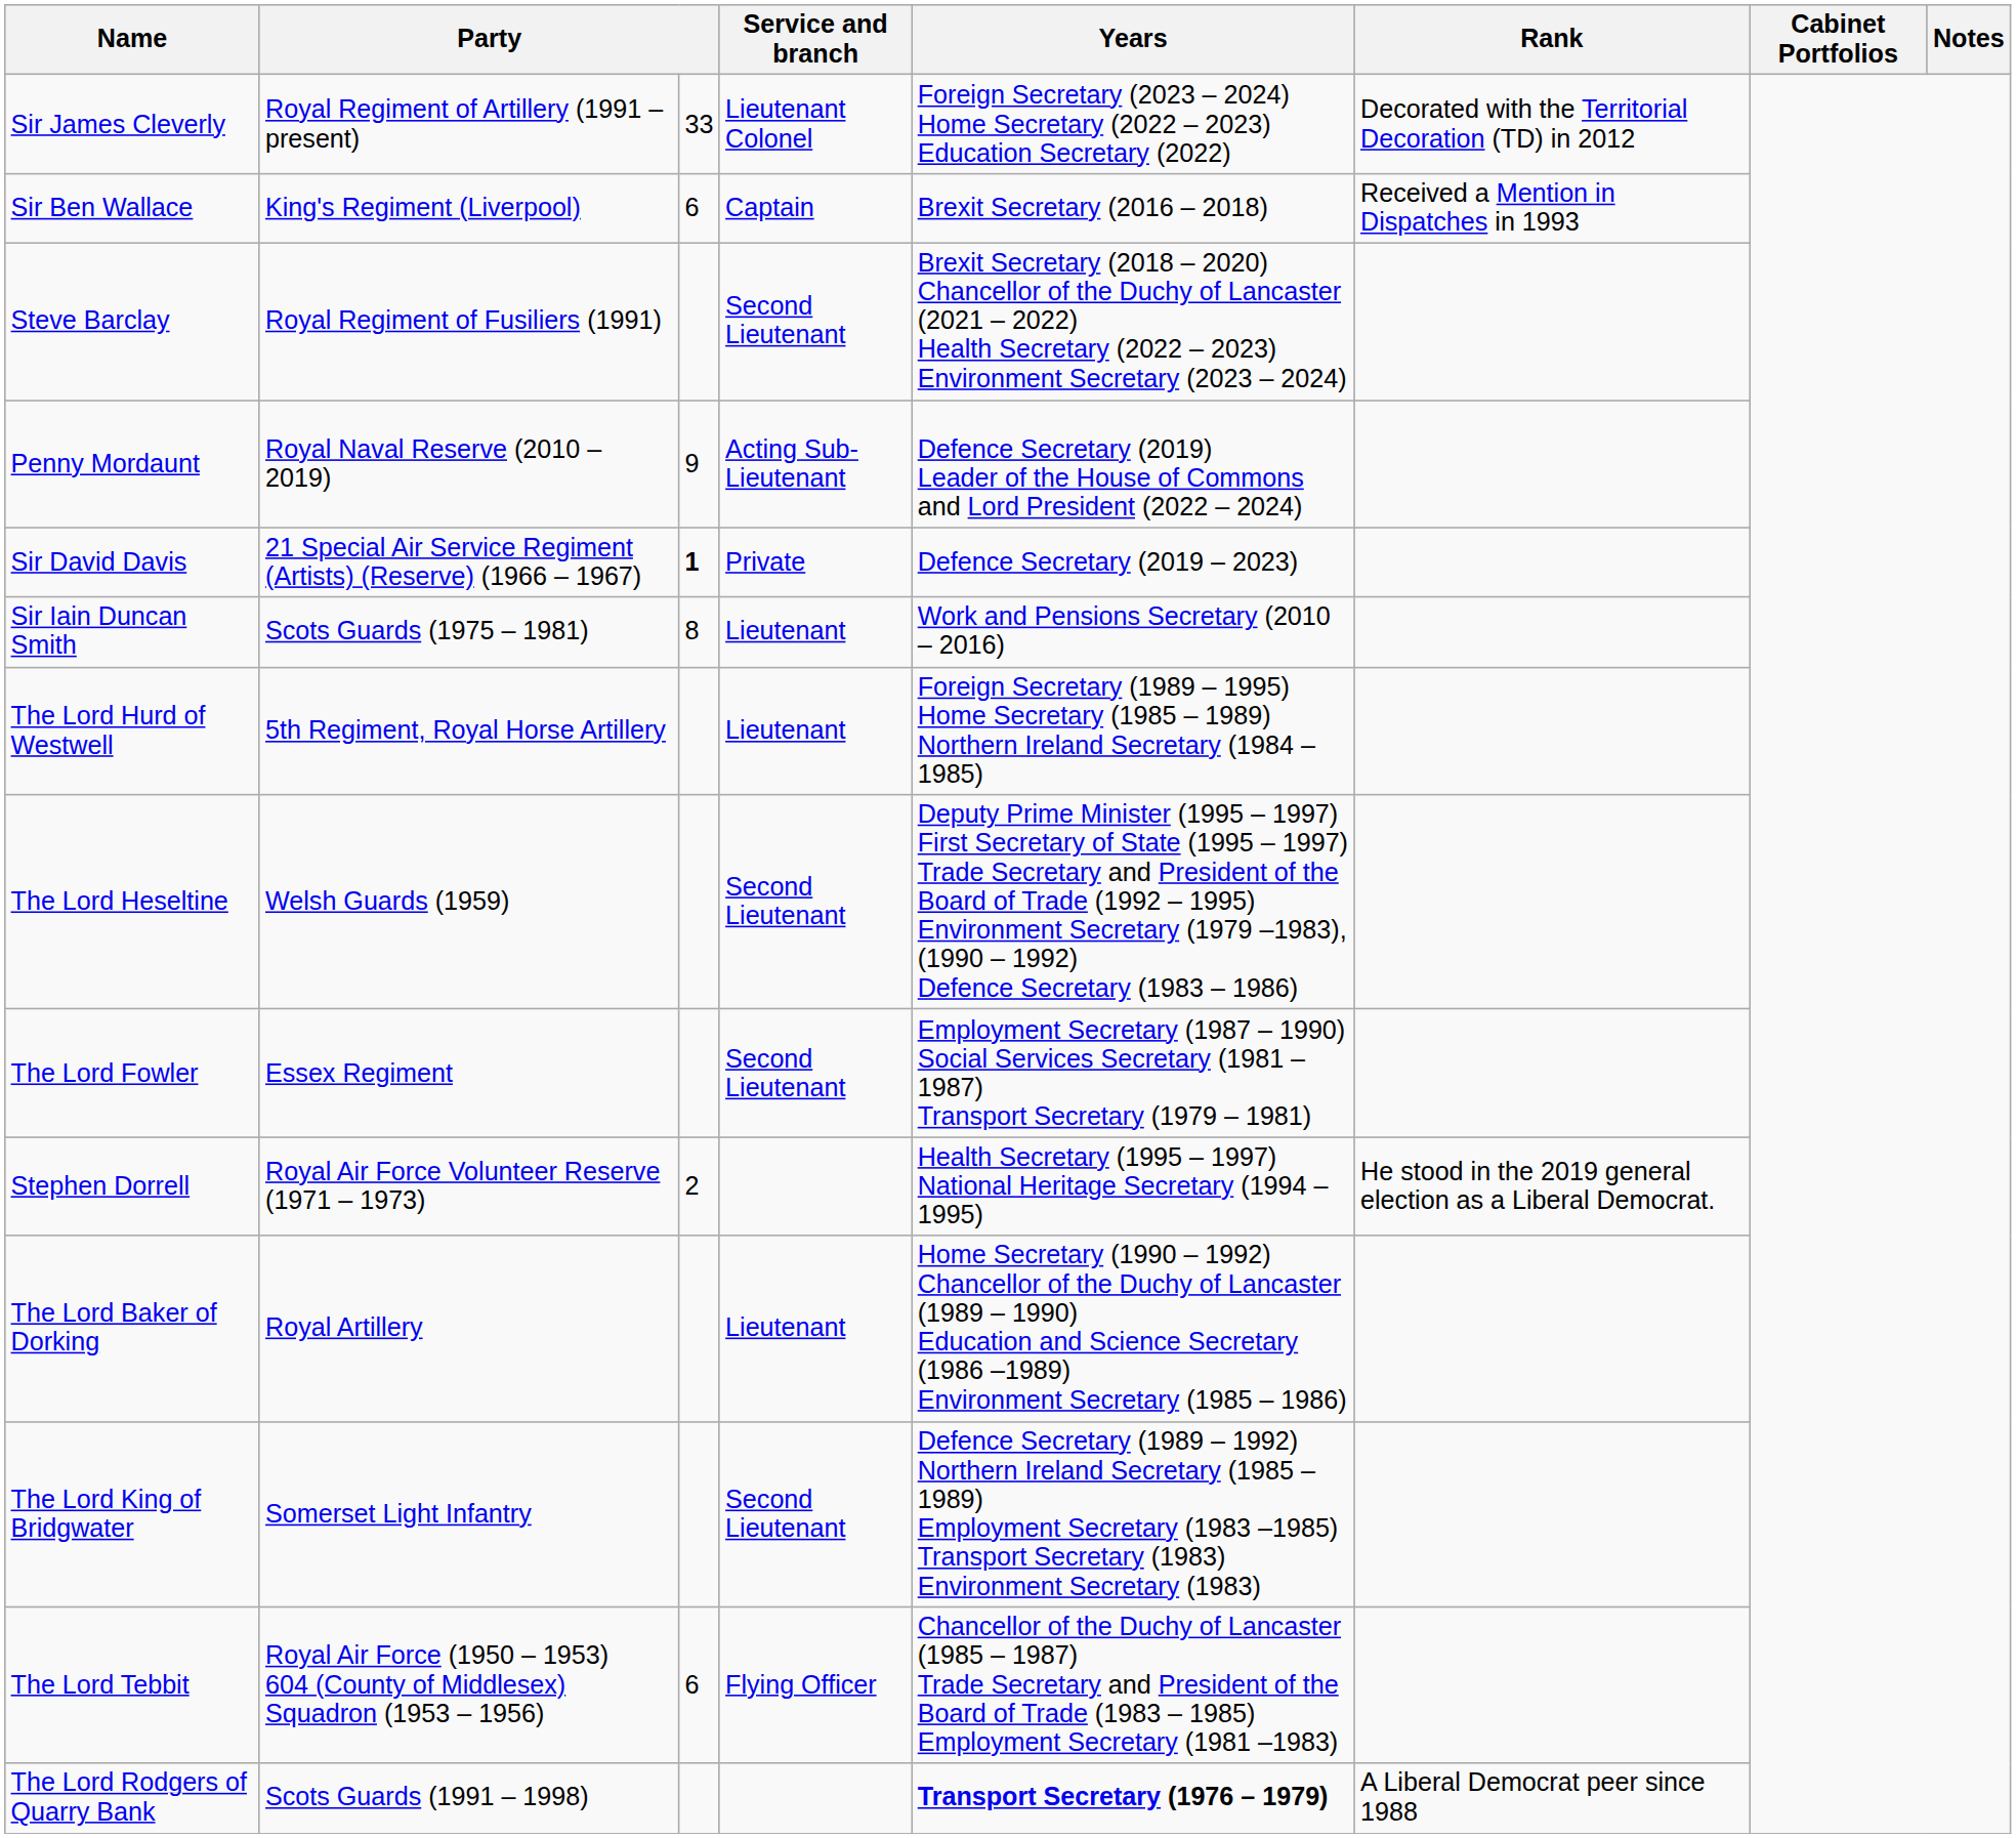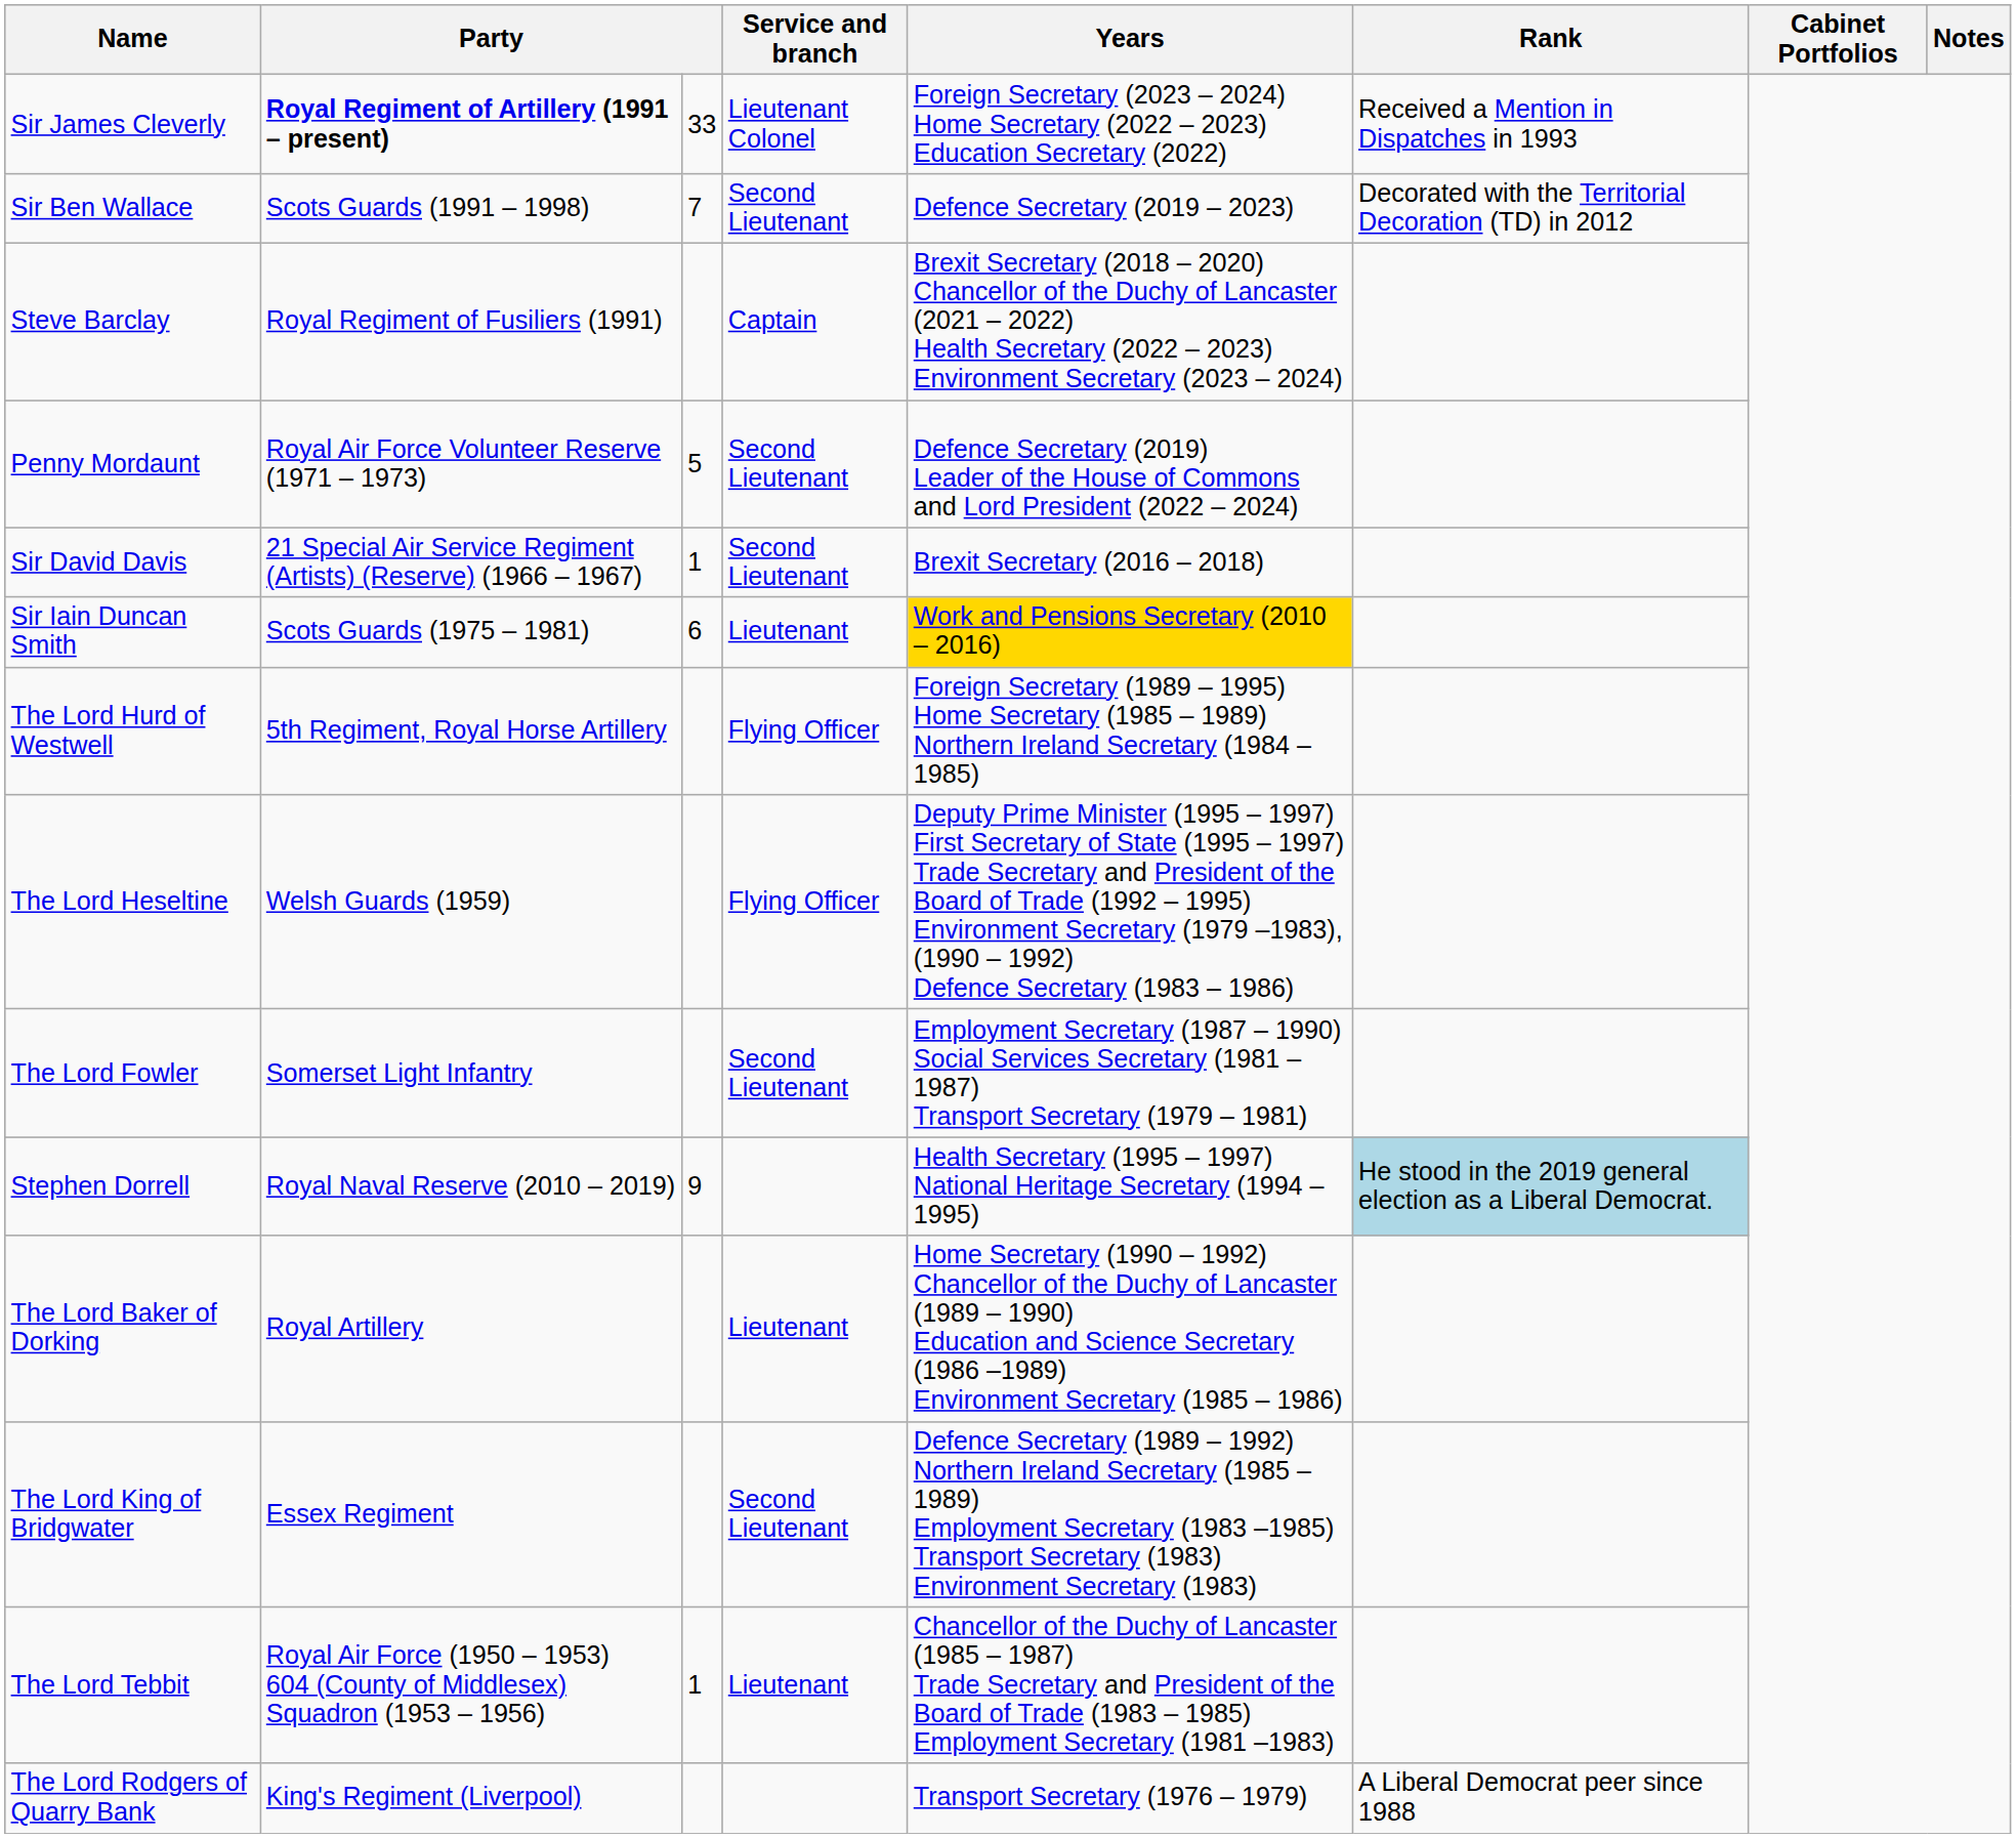Sir James Cleverly | column 2: normal -> bold
Sir James Cleverly | Rank: Decorated with the Territorial Decoration (TD) in 2012 -> Received a Mention in Dispatches in 1993
Sir Ben Wallace | column 2: King's Regiment (Liverpool) -> Scots Guards (1991 – 1998)
Sir Ben Wallace | column 3: 6 -> 7
Sir Ben Wallace | Service and branch: Captain -> Second Lieutenant
Sir Ben Wallace | Years: Brexit Secretary (2016 – 2018) -> Defence Secretary (2019 – 2023)
Sir Ben Wallace | Rank: Received a Mention in Dispatches in 1993 -> Decorated with the Territorial Decoration (TD) in 2012
Steve Barclay | Service and branch: Second Lieutenant -> Captain
Penny Mordaunt | column 2: Royal Naval Reserve (2010 – 2019) -> Royal Air Force Volunteer Reserve (1971 – 1973)
Penny Mordaunt | column 3: 9 -> 5
Penny Mordaunt | Service and branch: Acting Sub-Lieutenant -> Second Lieutenant
Sir David Davis | column 3: bold -> normal
Sir David Davis | Service and branch: Private -> Second Lieutenant
Sir David Davis | Years: Defence Secretary (2019 – 2023) -> Brexit Secretary (2016 – 2018)
Sir Iain Duncan Smith | column 3: 8 -> 6
Sir Iain Duncan Smith | Years: no background -> gold background
The Lord Hurd of Westwell | Service and branch: Lieutenant -> Flying Officer
The Lord Heseltine | Service and branch: Second Lieutenant -> Flying Officer
The Lord Fowler | column 2: Essex Regiment -> Somerset Light Infantry
Stephen Dorrell | column 2: Royal Air Force Volunteer Reserve (1971 – 1973) -> Royal Naval Reserve (2010 – 2019)
Stephen Dorrell | column 3: 2 -> 9
Stephen Dorrell | Rank: no background -> lightblue background
The Lord King of Bridgwater | column 2: Somerset Light Infantry -> Essex Regiment
The Lord Tebbit | column 3: 6 -> 1
The Lord Tebbit | Service and branch: Flying Officer -> Lieutenant
The Lord Rodgers of Quarry Bank | column 2: Scots Guards (1991 – 1998) -> King's Regiment (Liverpool)
The Lord Rodgers of Quarry Bank | Years: bold -> normal
